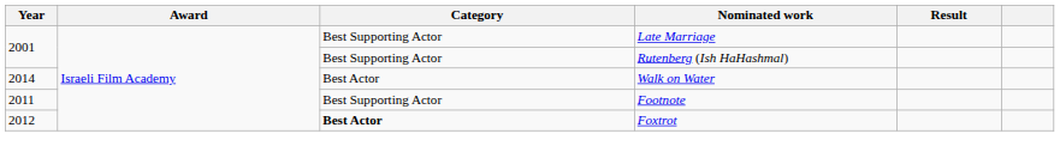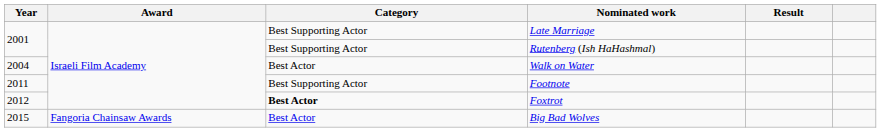Walk on Water | Year: 2014 -> 2004
+ row: 2015 | Fangoria Chainsaw Awards | Best Actor | Big Bad Wolves
